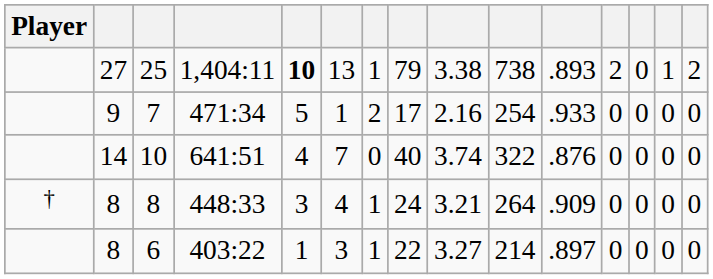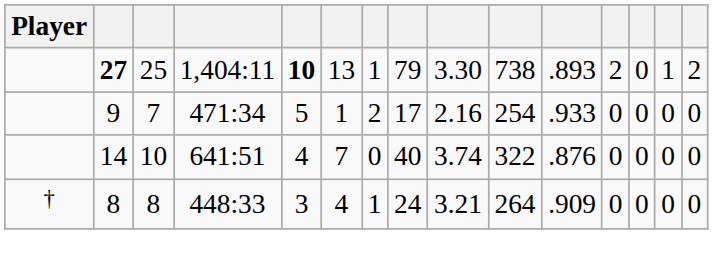25 | column 2: normal -> bold
25 | column 9: 3.38 -> 3.30
- row: 8 | 6 | 403:22 | 1 | 3 | 1 | 22 | 3.27 | 214 | .897 | 0 | 0 | 0 | 0
